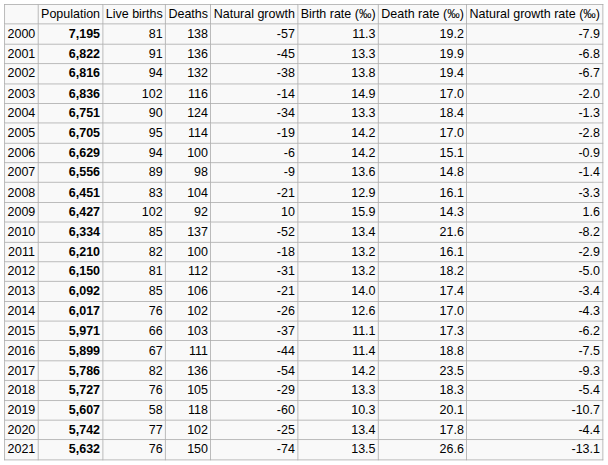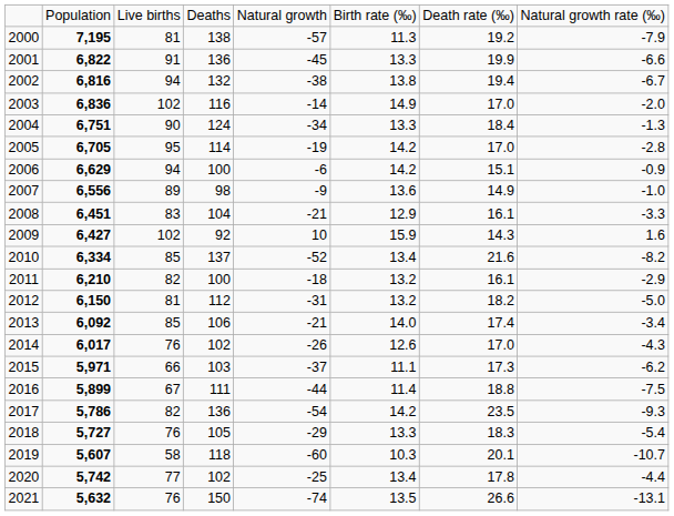2001 | column 8: -6.8 -> -6.6
2007 | column 7: 14.8 -> 14.9
2007 | column 8: -1.4 -> -1.0
